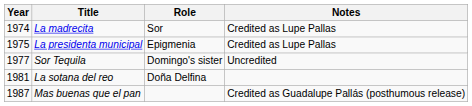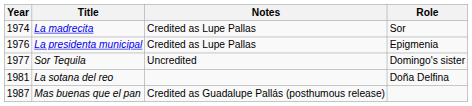columns swapped: Role <-> Notes
La presidenta municipal | Year: 1975 -> 1976
